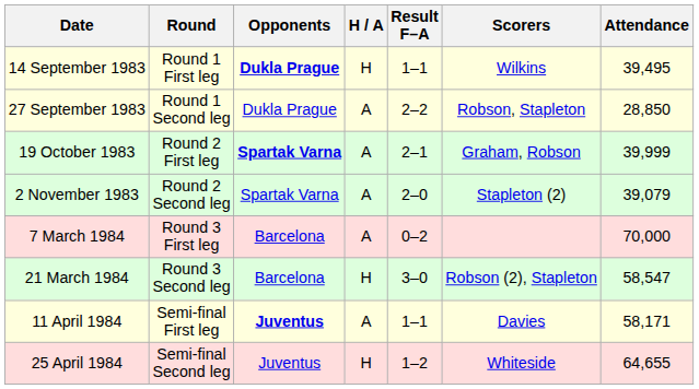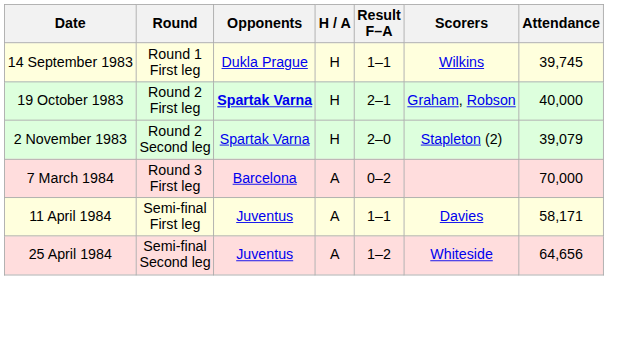14 September 1983 | Opponents: bold -> normal
14 September 1983 | Attendance: 39,495 -> 39,745
- row: 27 September 1983 | Round 1 Second leg | Dukla Prague | A | 2–2 | Robson, Stapleton | 28,850
19 October 1983 | H / A: A -> H
19 October 1983 | Attendance: 39,999 -> 40,000
2 November 1983 | H / A: A -> H
- row: 21 March 1984 | Round 3 Second leg | Barcelona | H | 3–0 | Robson (2), Stapleton | 58,547
11 April 1984 | Opponents: bold -> normal
25 April 1984 | H / A: H -> A
25 April 1984 | Attendance: 64,655 -> 64,656
